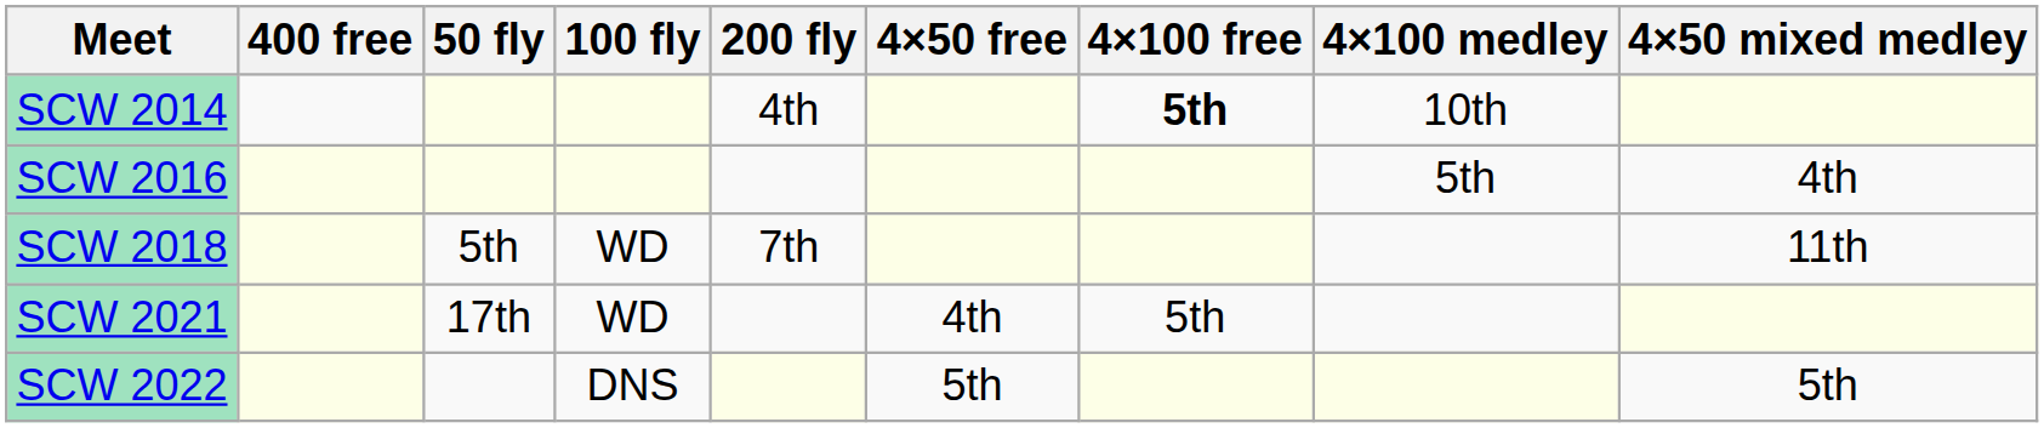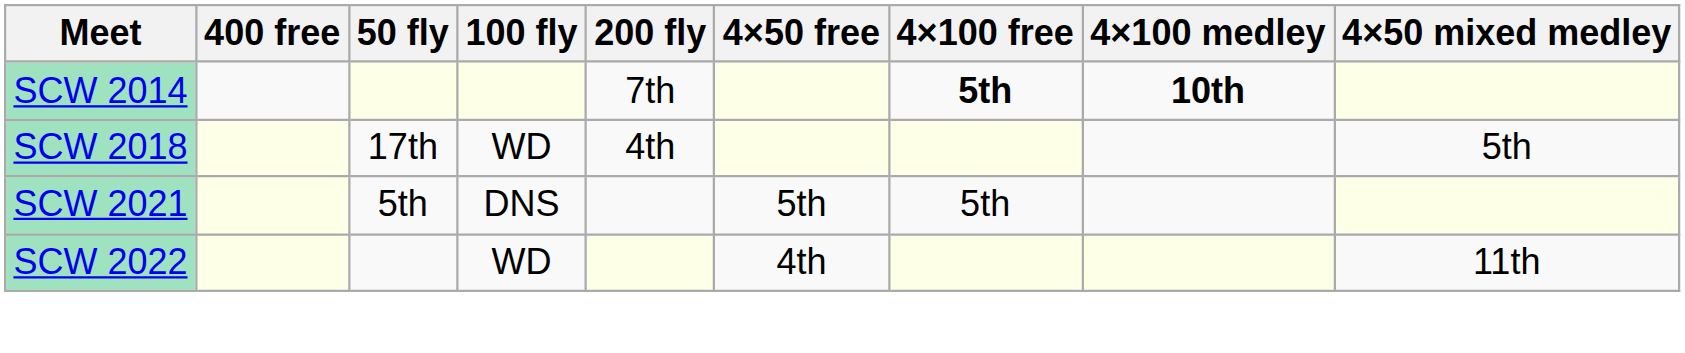SCW 2014 | 200 fly: 4th -> 7th
SCW 2014 | 4×100 medley: normal -> bold
- row: SCW 2016 | 5th | 4th
SCW 2018 | 50 fly: 5th -> 17th
SCW 2018 | 200 fly: 7th -> 4th
SCW 2018 | 4×50 mixed medley: 11th -> 5th
SCW 2021 | 50 fly: 17th -> 5th
SCW 2021 | 100 fly: WD -> DNS
SCW 2021 | 4×50 free: 4th -> 5th
SCW 2022 | 100 fly: DNS -> WD
SCW 2022 | 4×50 free: 5th -> 4th
SCW 2022 | 4×50 mixed medley: 5th -> 11th
